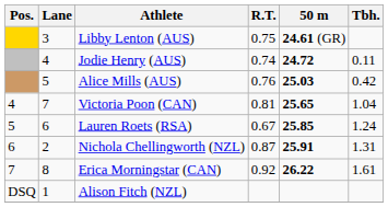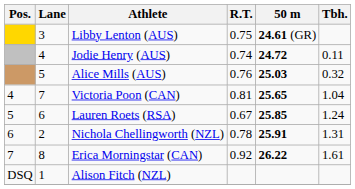Alice Mills (AUS) | Tbh.: 0.42 -> 0.32
Nichola Chellingworth (NZL) | R.T.: 0.87 -> 0.78
